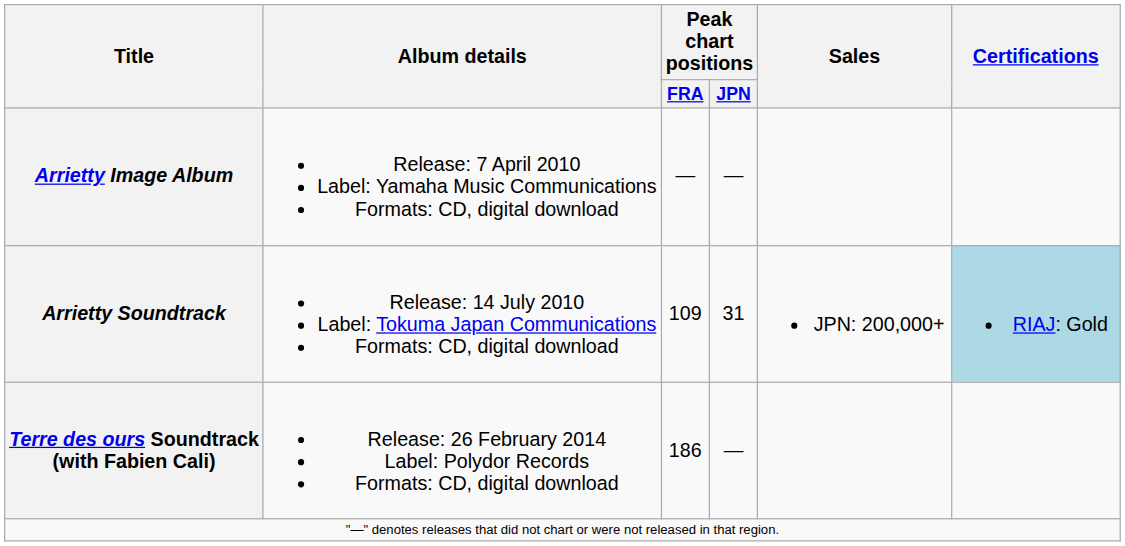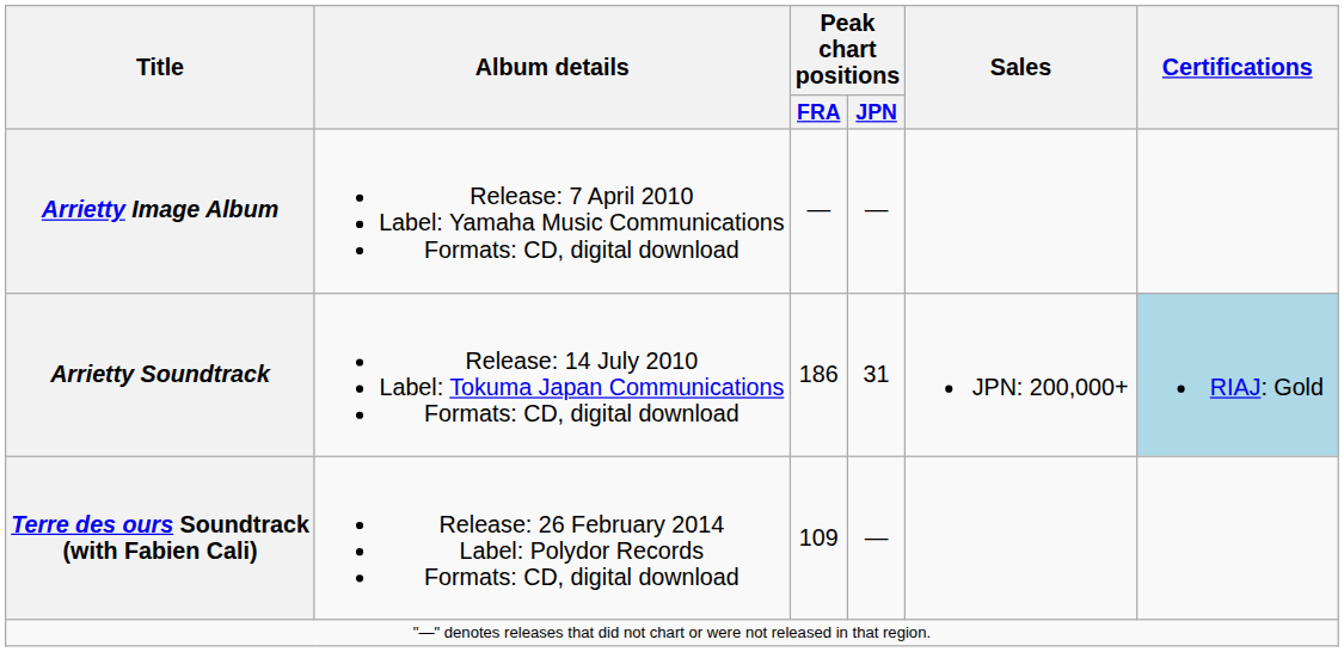Arrietty Soundtrack | Peak chart positions / FRA: 109 -> 186
Terre des ours Soundtrack (with Fabien Cali) | Peak chart positions / FRA: 186 -> 109
